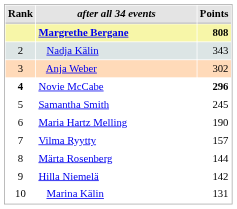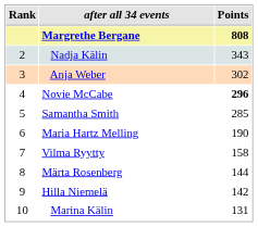Novie McCabe | Rank: bold -> normal
Samantha Smith | Points: 245 -> 285
Vilma Ryytty | Points: 157 -> 158
